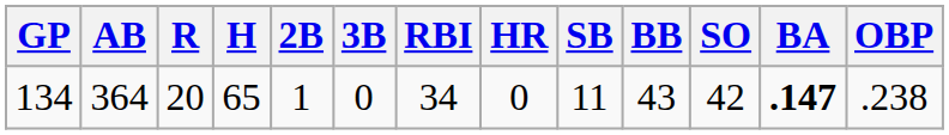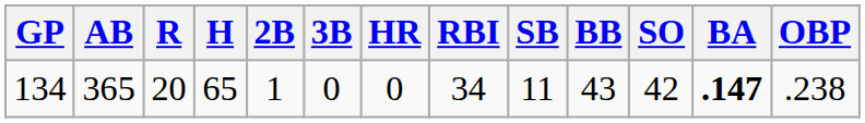columns swapped: HR <-> RBI
134 | AB: 364 -> 365
